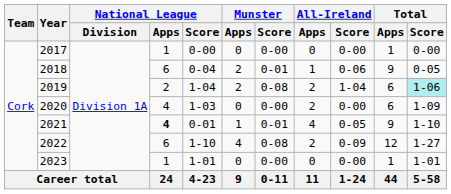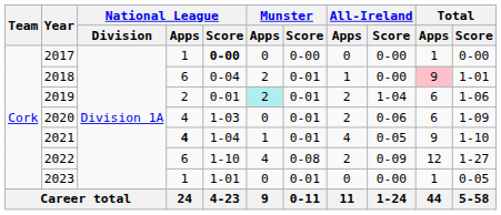2017 | National League / Score: normal -> bold
2018 | All-Ireland / Score: 0-06 -> 0-00
2018 | Total / Apps: no background -> pink background
2018 | Total / Score: 0-05 -> 1-01
2019 | National League / Score: 1-04 -> 0-01
2019 | Munster / Apps: no background -> paleturquoise background
2019 | Munster / Score: 0-08 -> 0-01
2019 | Total / Score: paleturquoise background -> no background
2020 | Munster / Score: 0-00 -> 0-01
2020 | All-Ireland / Score: 0-00 -> 0-06
2021 | National League / Score: 0-01 -> 1-04
2023 | Munster / Score: 0-00 -> 0-01
2023 | Total / Score: 1-01 -> 0-05
